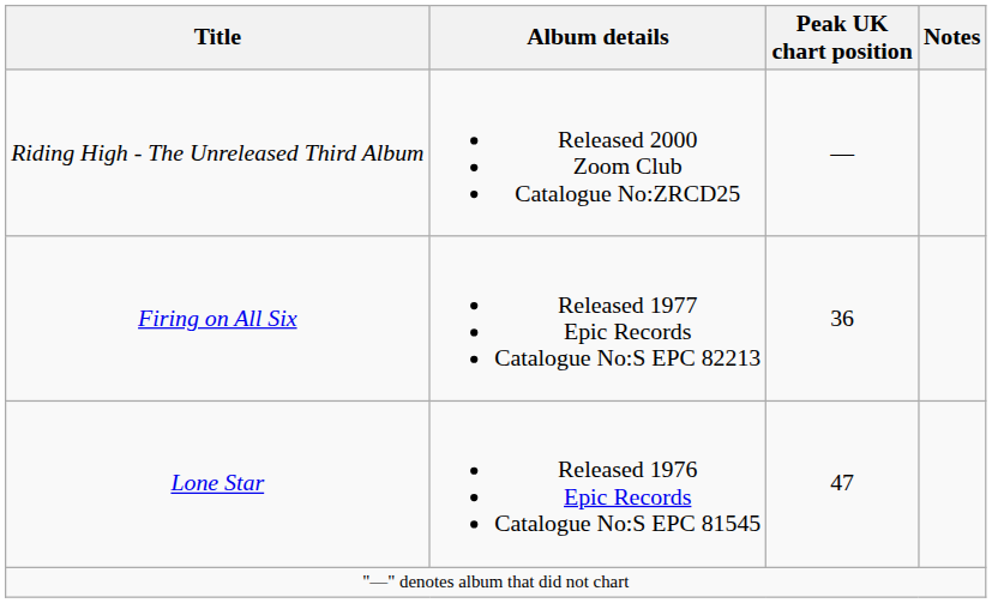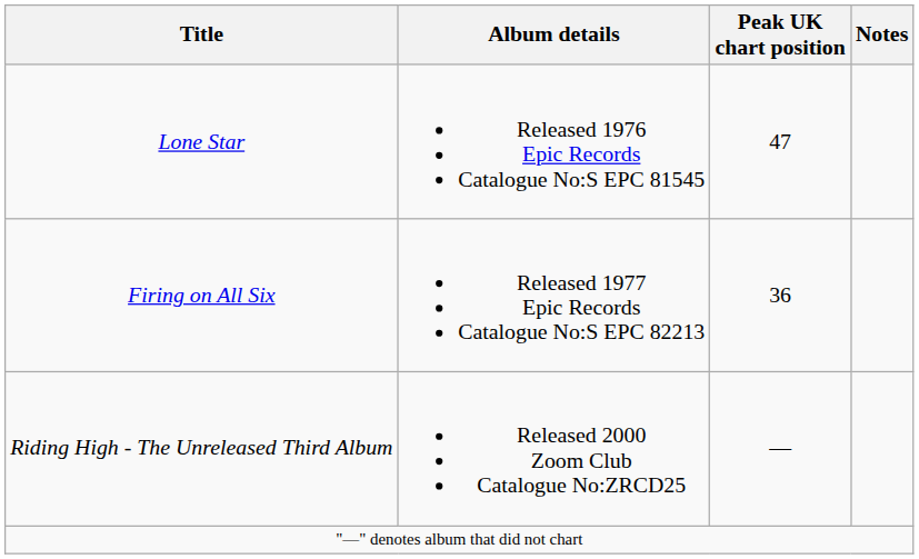rows swapped: Lone Star <-> Riding High - The Unreleased Third Album
